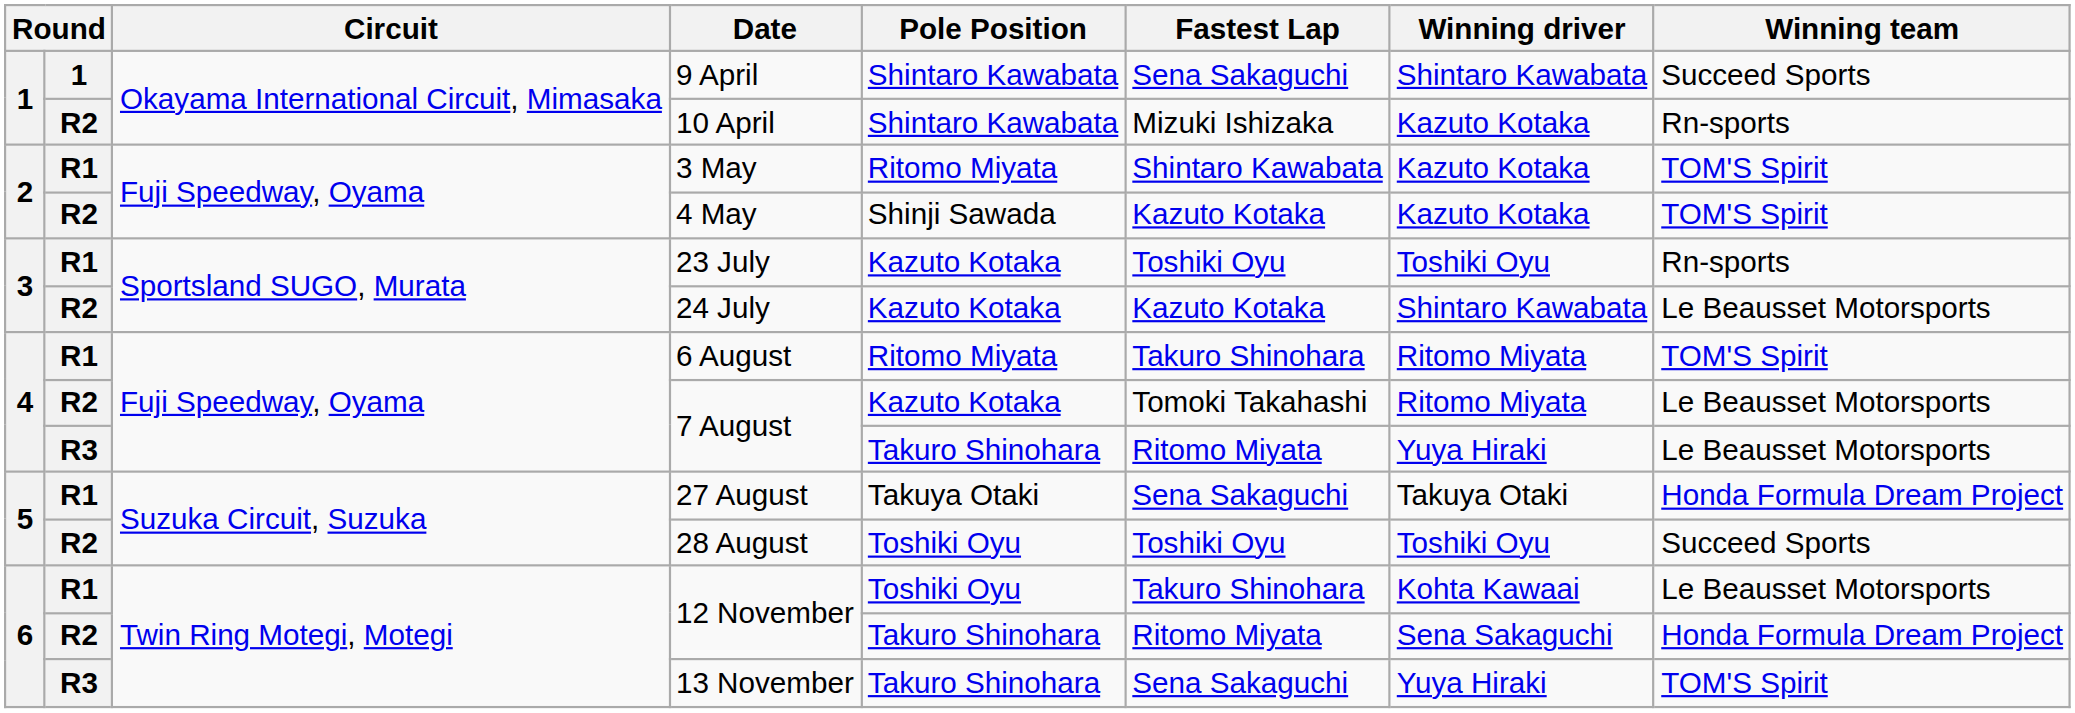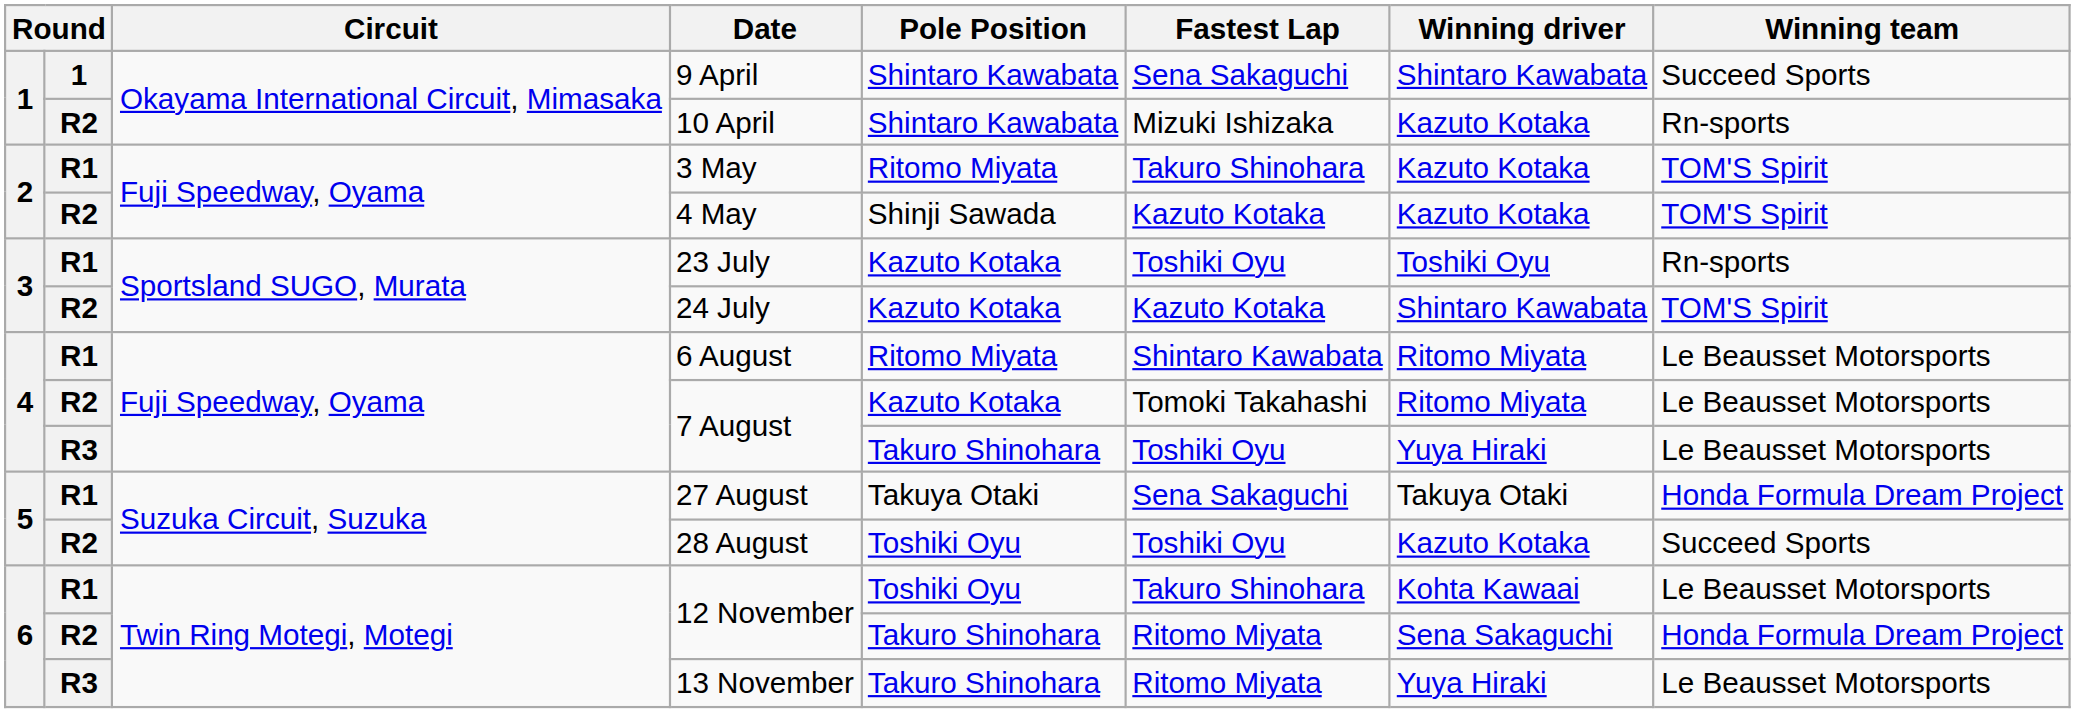3 May | Fastest Lap: Shintaro Kawabata -> Takuro Shinohara
24 July | Winning team: Le Beausset Motorsports -> TOM'S Spirit
6 August | Fastest Lap: Takuro Shinohara -> Shintaro Kawabata
6 August | Winning team: TOM'S Spirit -> Le Beausset Motorsports
R3 / 7 August | Fastest Lap: Ritomo Miyata -> Toshiki Oyu
28 August | Winning driver: Toshiki Oyu -> Kazuto Kotaka
13 November | Fastest Lap: Sena Sakaguchi -> Ritomo Miyata
13 November | Winning team: TOM'S Spirit -> Le Beausset Motorsports
